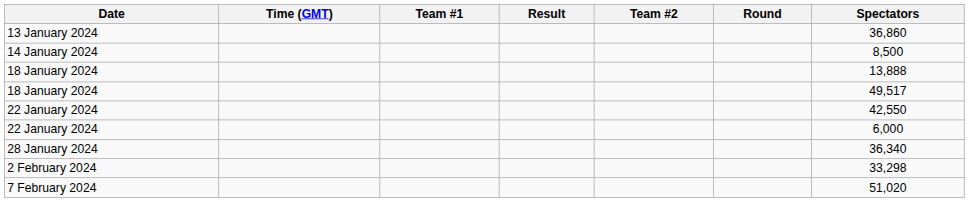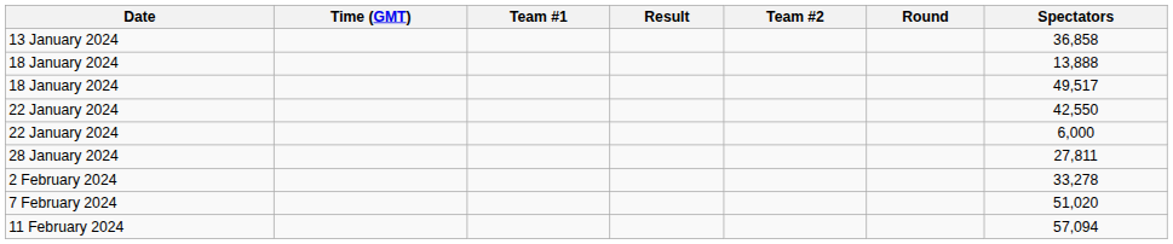13 January 2024 | Spectators: 36,860 -> 36,858
- row: 14 January 2024 | 8,500
28 January 2024 | Spectators: 36,340 -> 27,811
2 February 2024 | Spectators: 33,298 -> 33,278
+ row: 11 February 2024 | 57,094
